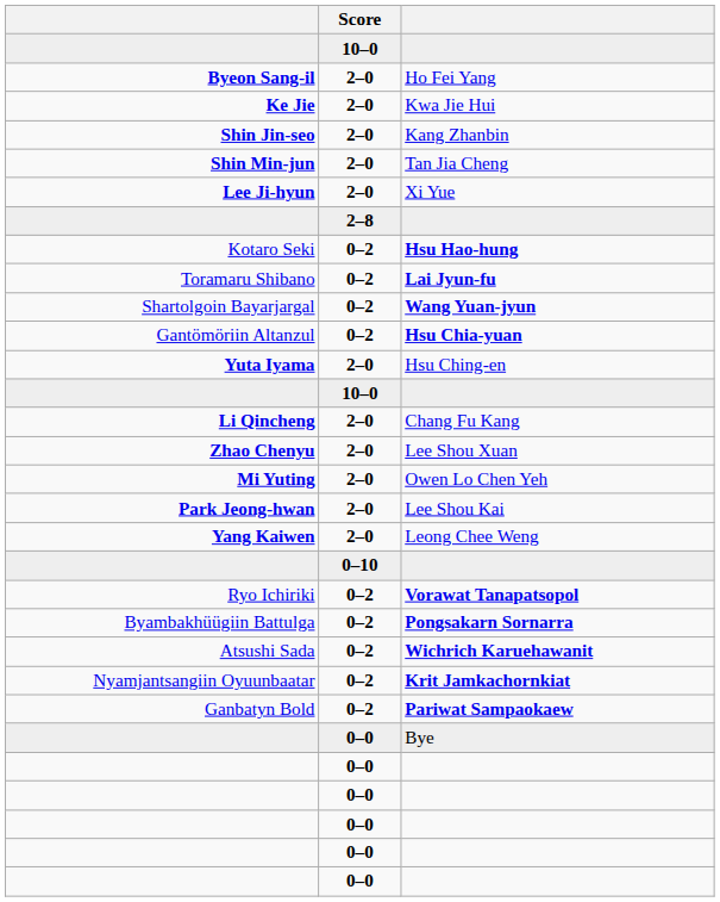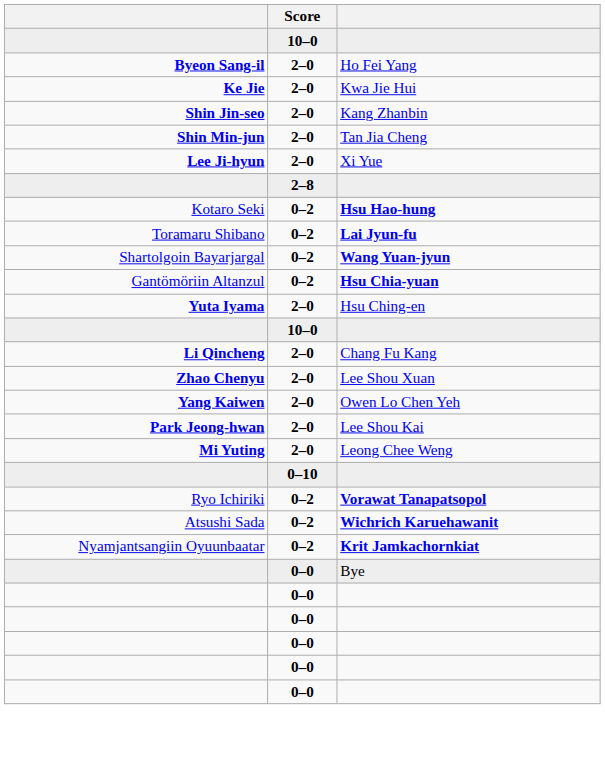Owen Lo Chen Yeh | column 1: Mi Yuting -> Yang Kaiwen
Leong Chee Weng | column 1: Yang Kaiwen -> Mi Yuting
- row: Byambakhüügiin Battulga | 0–2 | Pongsakarn Sornarra
- row: Ganbatyn Bold | 0–2 | Pariwat Sampaokaew
